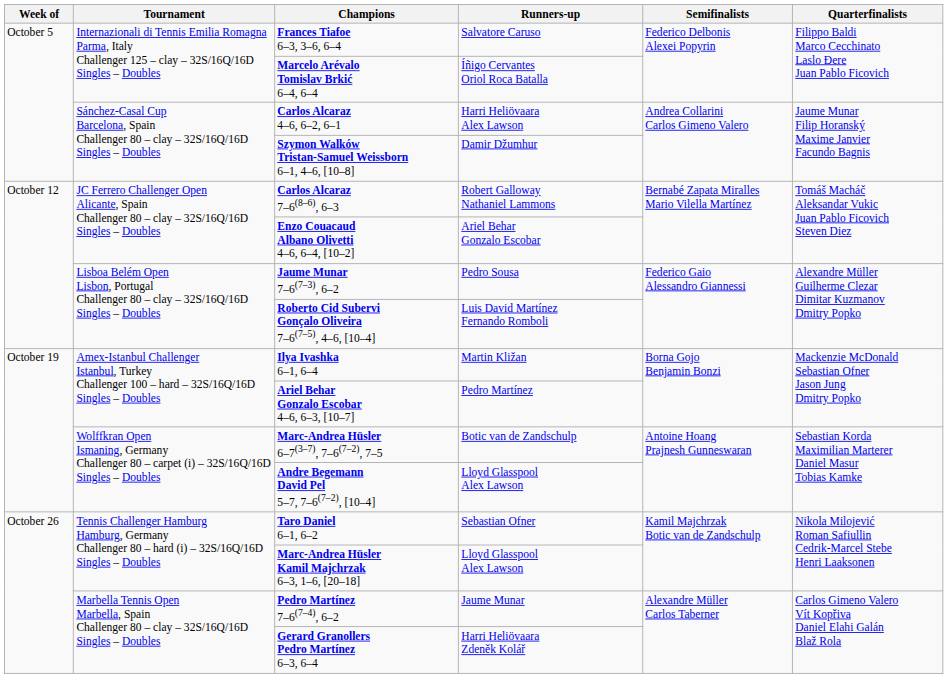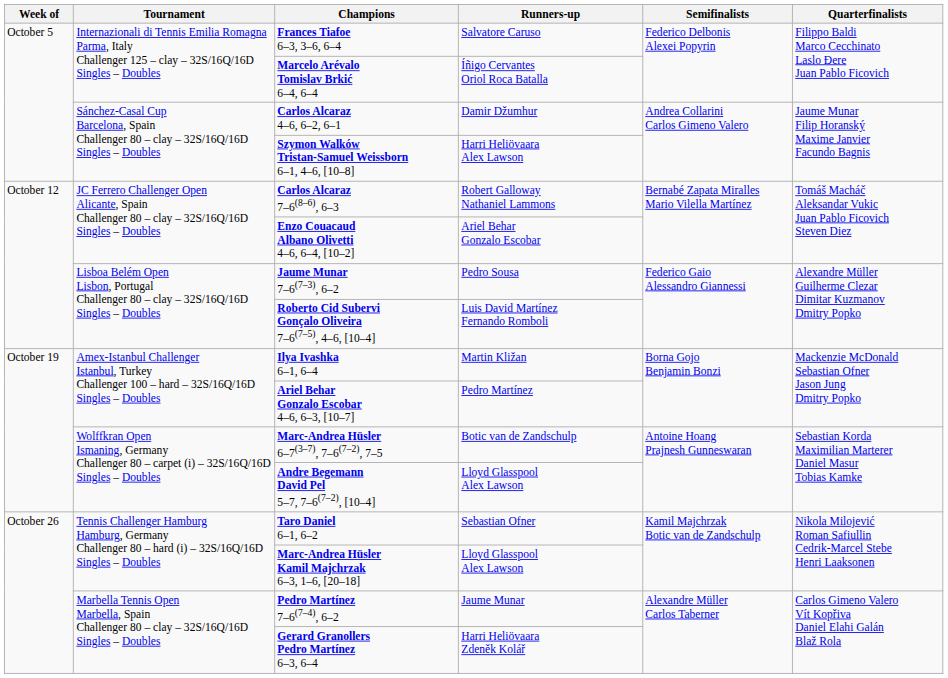Carlos Alcaraz 4–6, 6–2, 6–1 | Runners-up: Harri Heliövaara Alex Lawson -> Damir Džumhur
Szymon Walków Tristan-Samuel Weissborn 6–1, 4–6, [10–8] | Runners-up: Damir Džumhur -> Harri Heliövaara Alex Lawson
